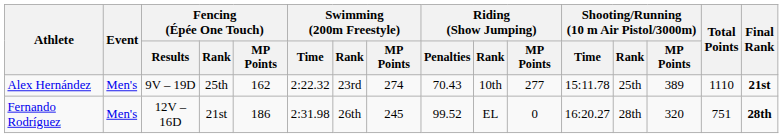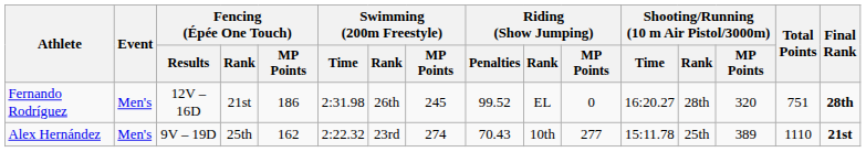rows swapped: Fernando Rodríguez <-> Alex Hernández
